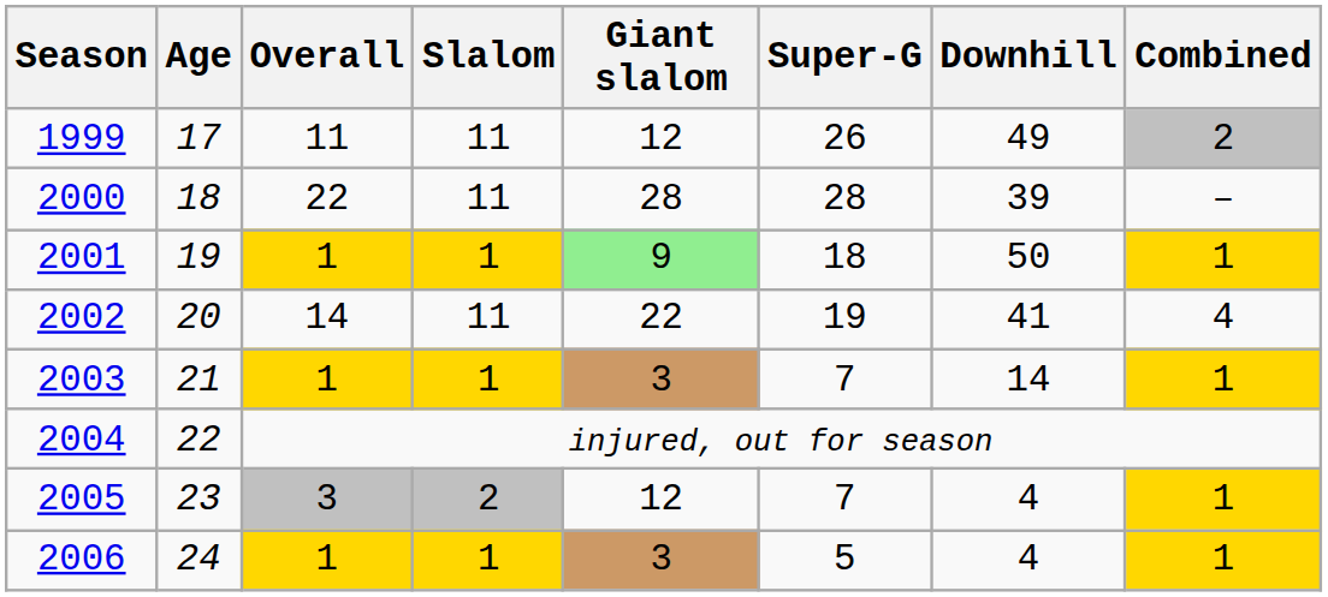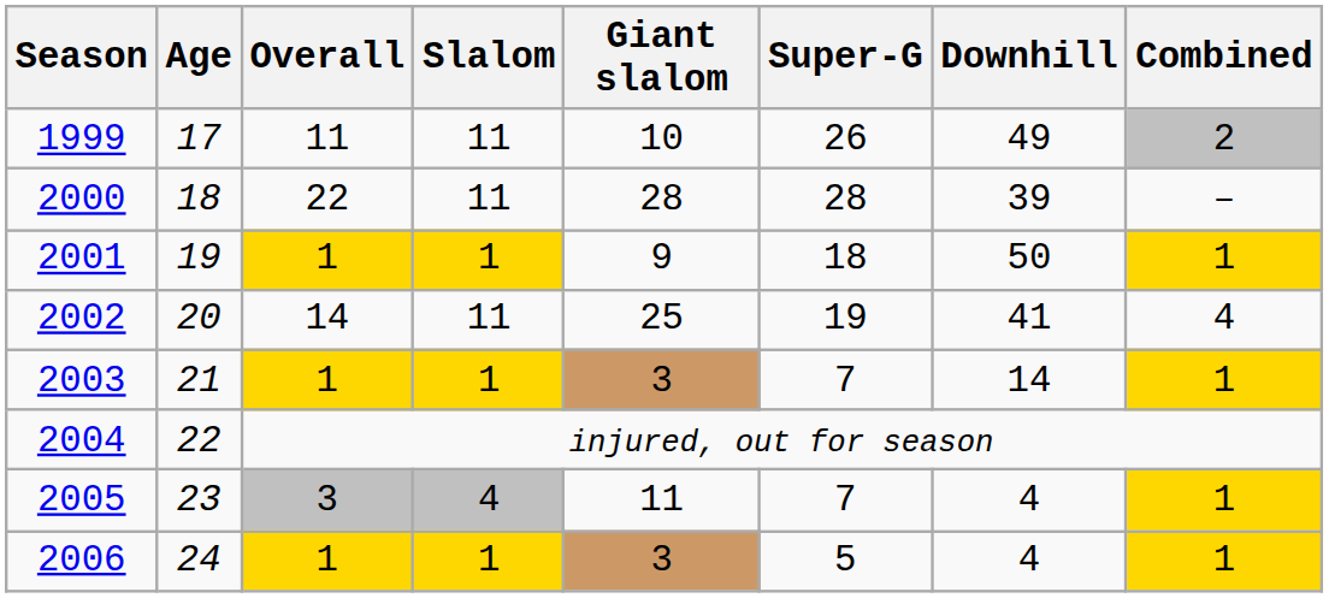1999 | Giant slalom: 12 -> 10
2001 | Giant slalom: lightgreen background -> no background
2002 | Giant slalom: 22 -> 25
2005 | Slalom: 2 -> 4
2005 | Giant slalom: 12 -> 11
